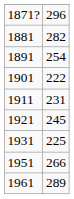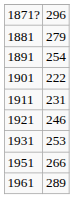1881 | column 2: 282 -> 279
1921 | column 2: 245 -> 246
1931 | column 2: 225 -> 253
